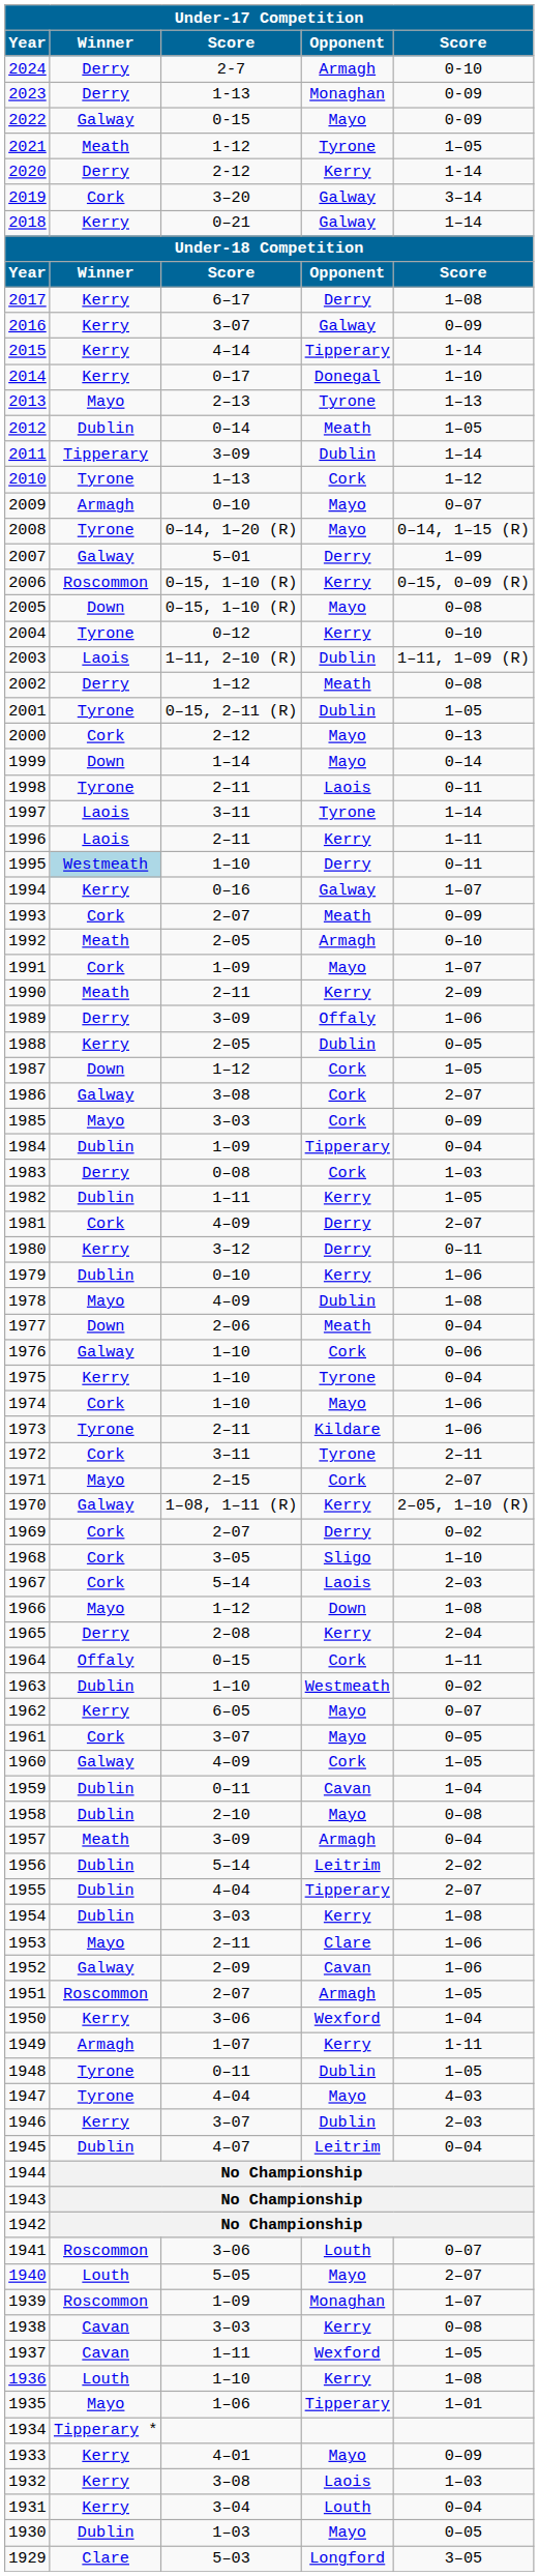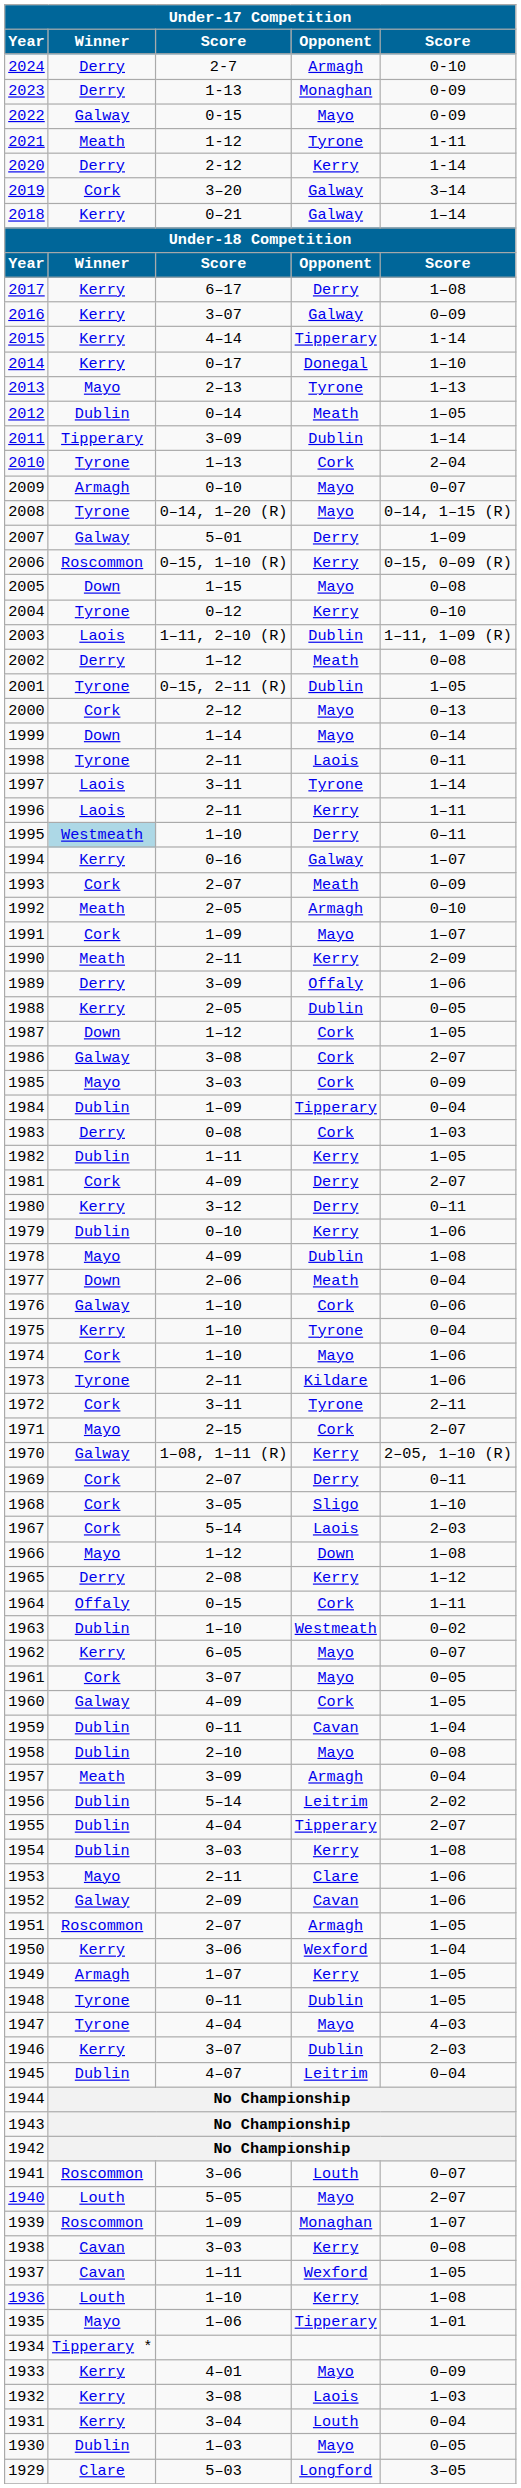2021 | column 5: 1–05 -> 1-11
2010 | column 5: 1–12 -> 2–04
2005 | column 3: 0–15, 1–10 (R) -> 1–15
1969 | column 5: 0–02 -> 0–11
1965 | column 5: 2–04 -> 1–12
1949 | column 5: 1-11 -> 1–05
